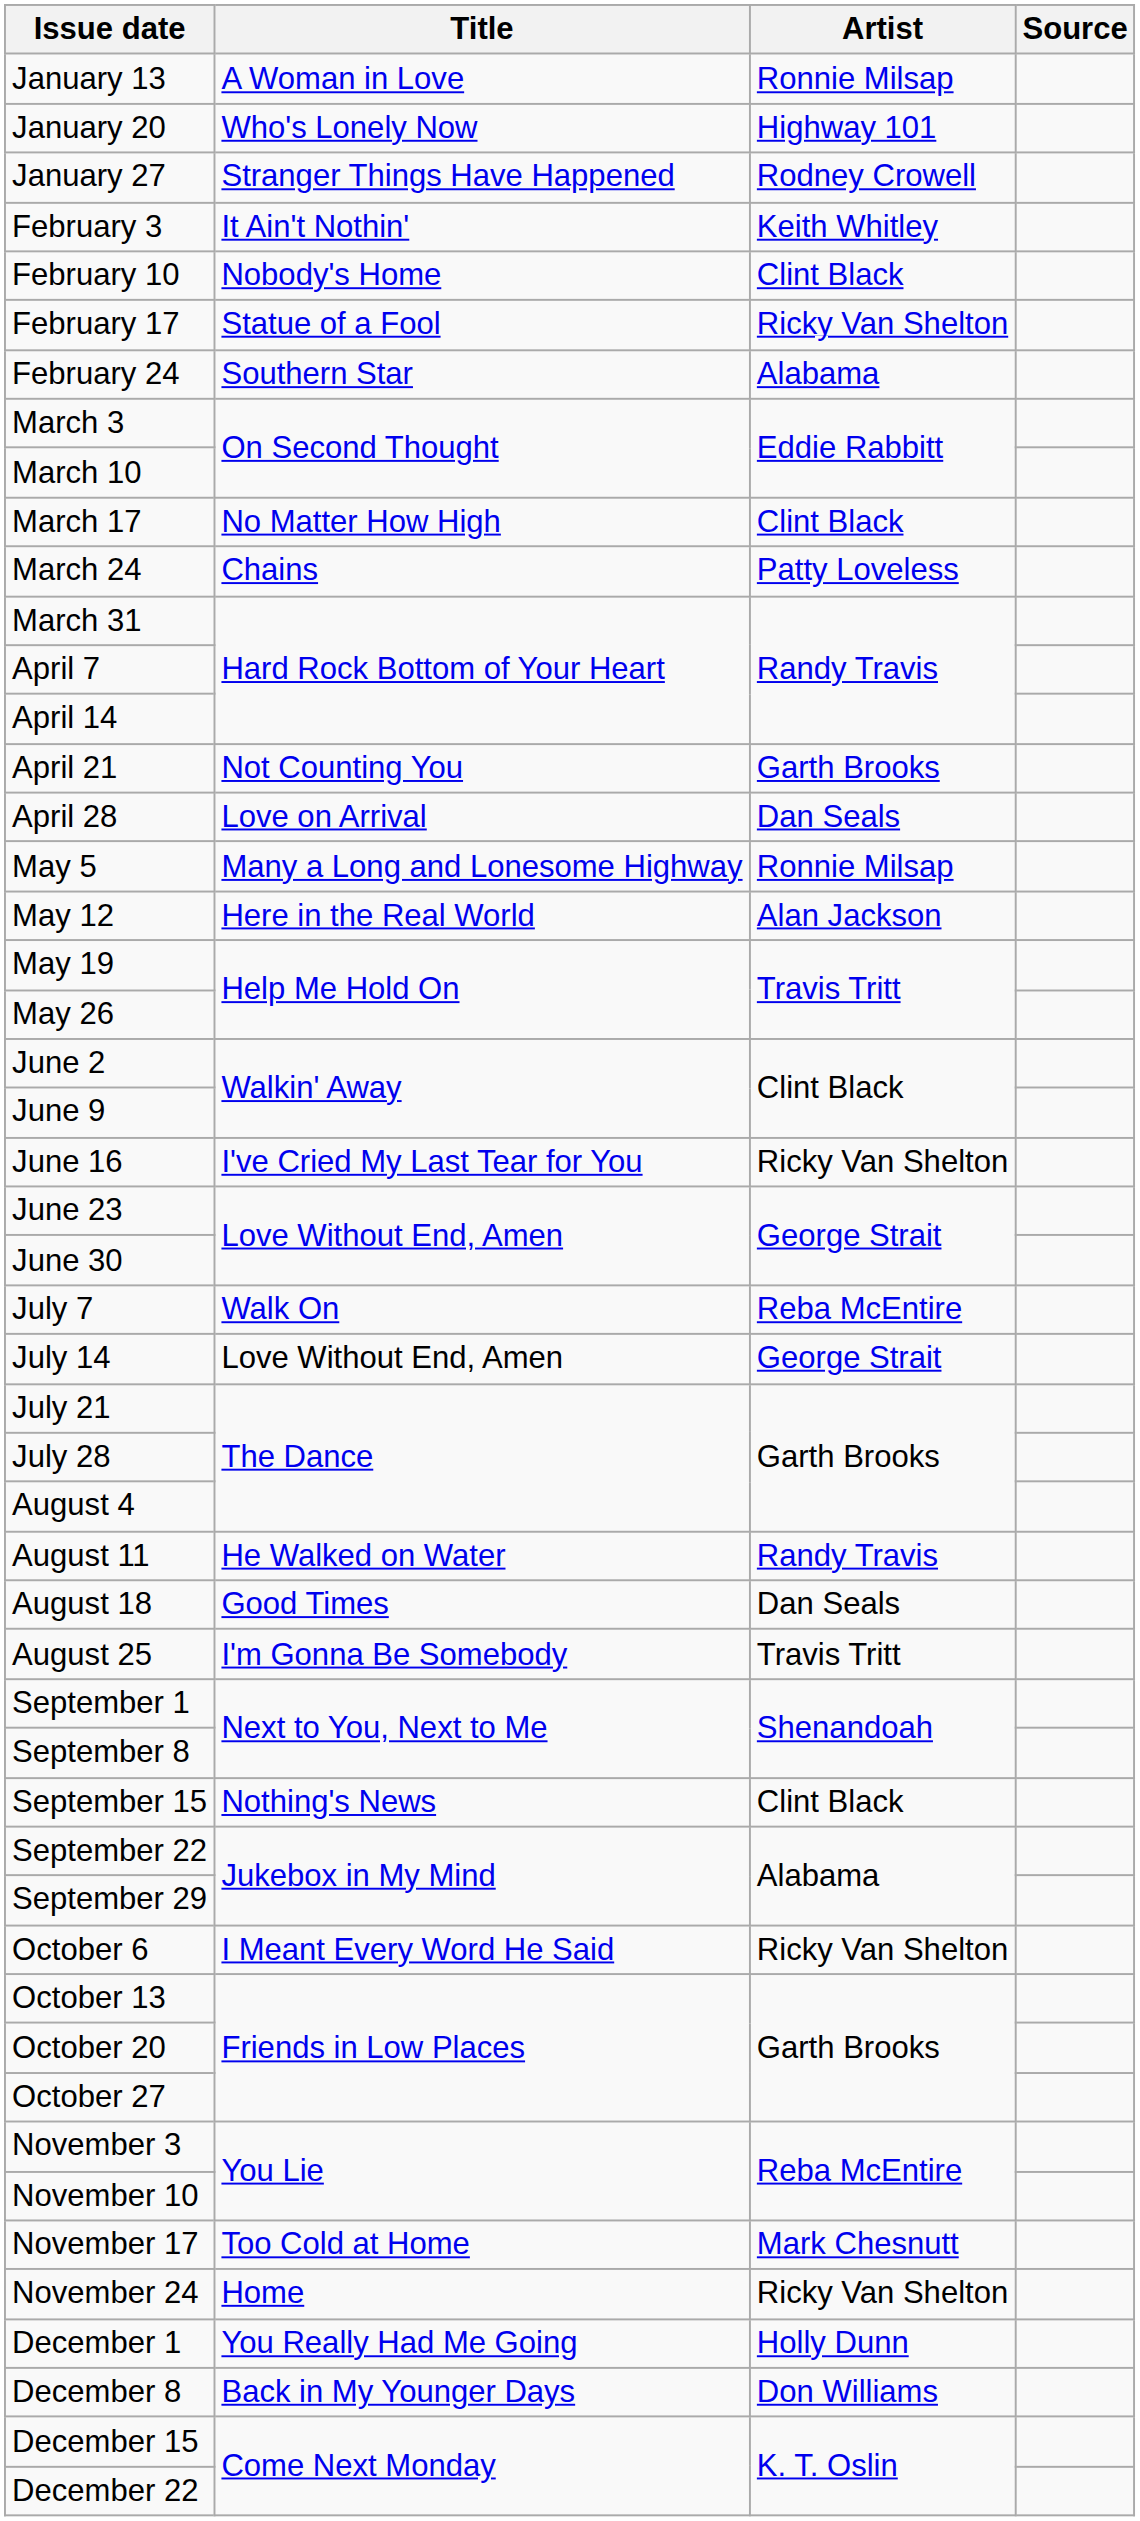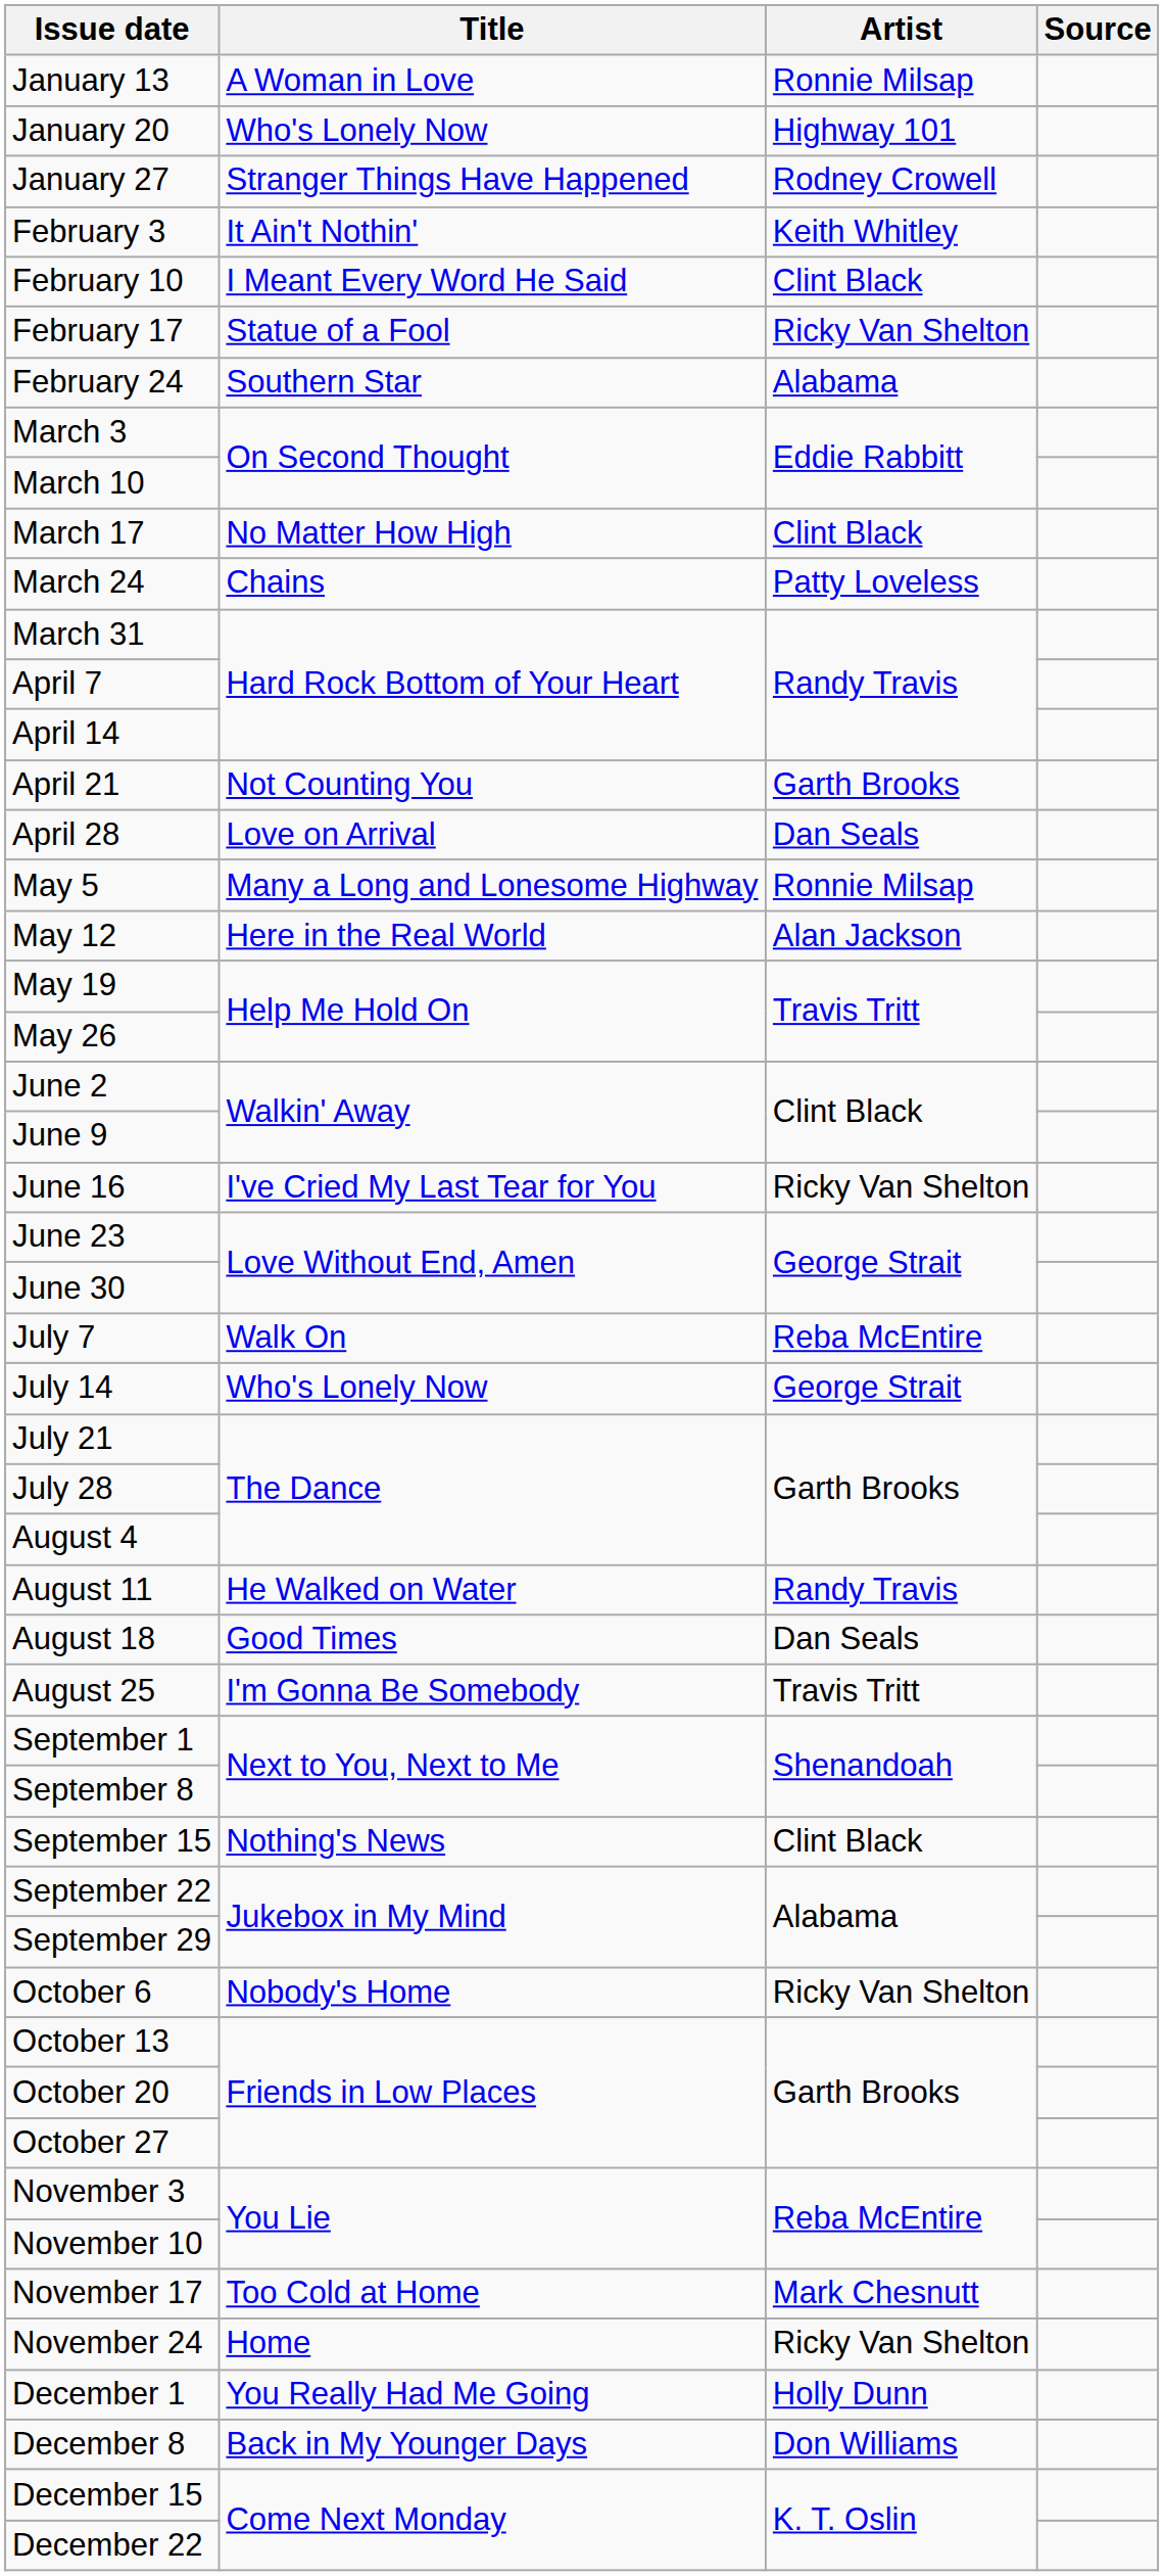February 10 | Title: Nobody's Home -> I Meant Every Word He Said
July 14 | Title: Love Without End, Amen -> Who's Lonely Now
October 6 | Title: I Meant Every Word He Said -> Nobody's Home
